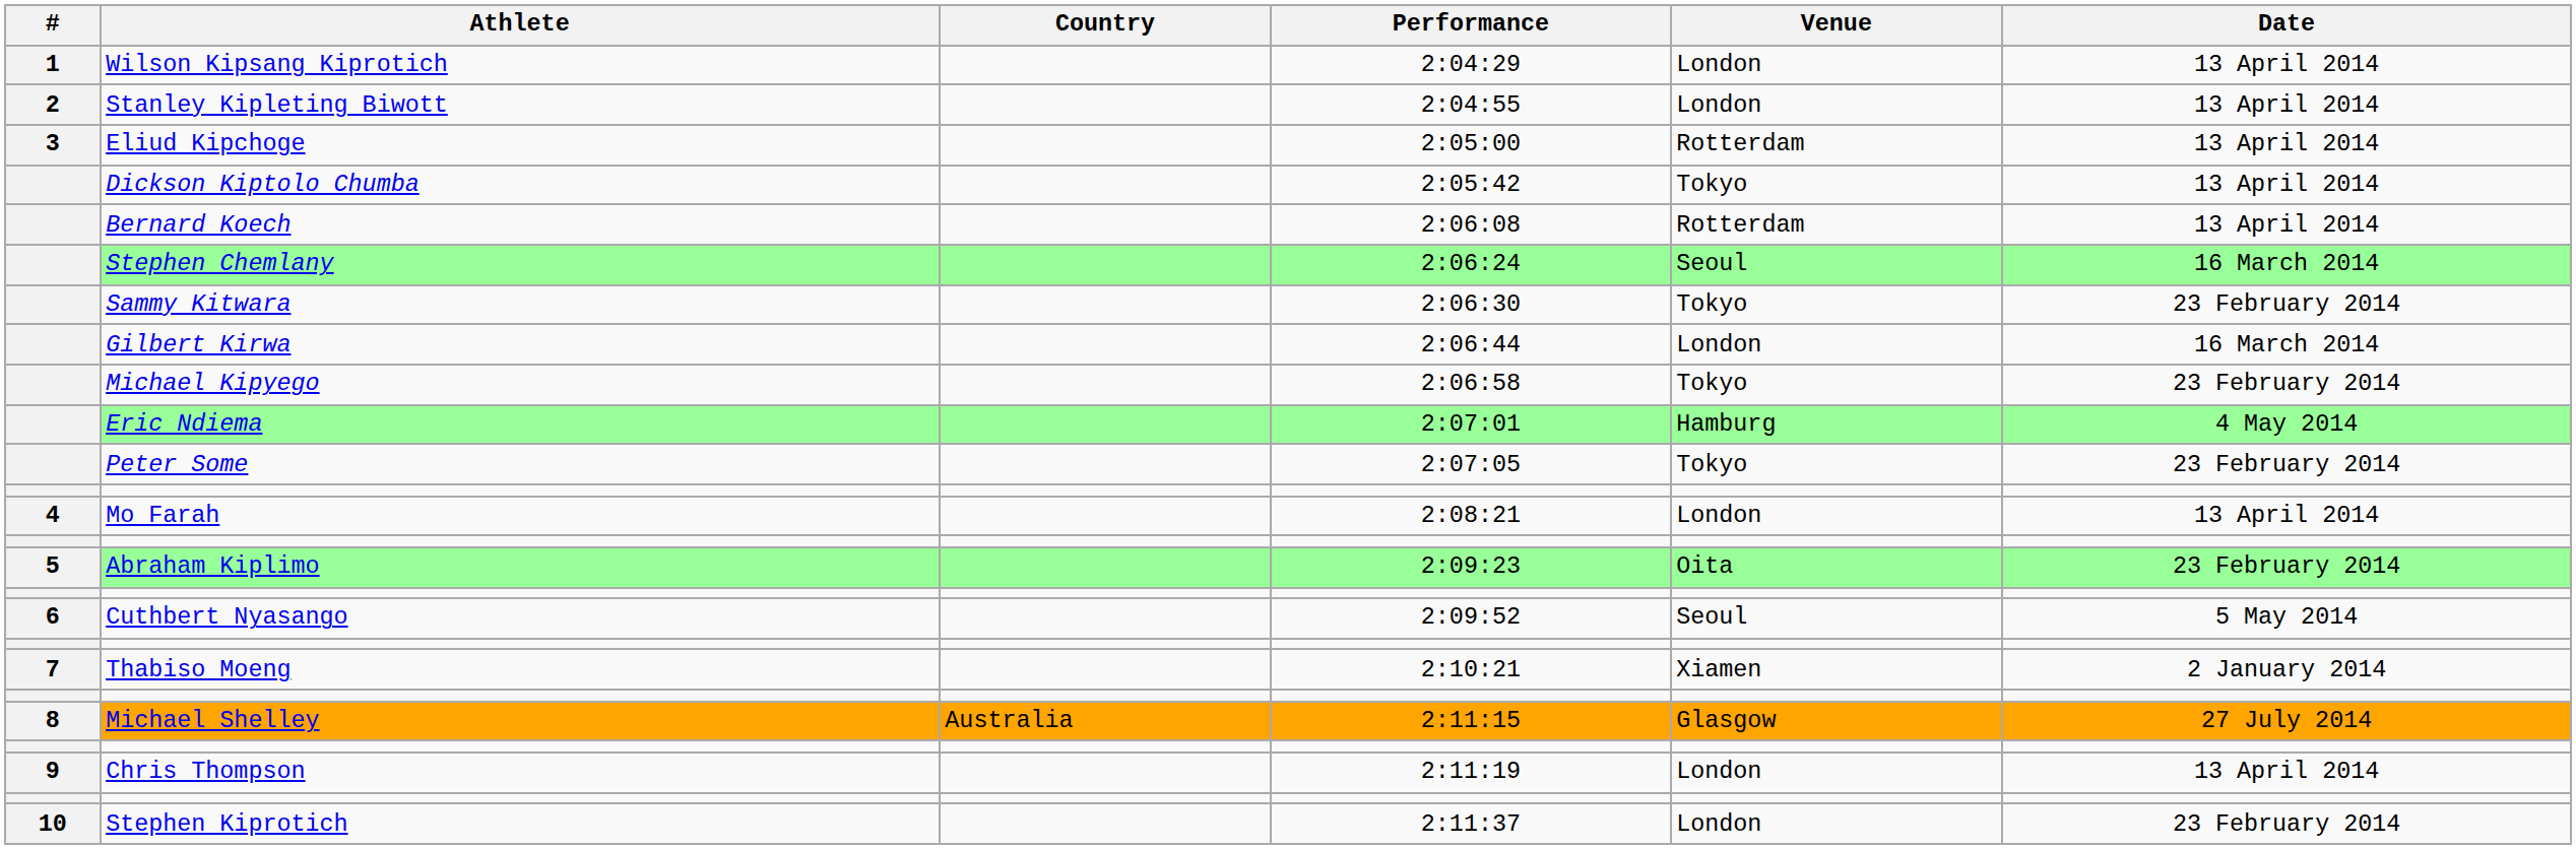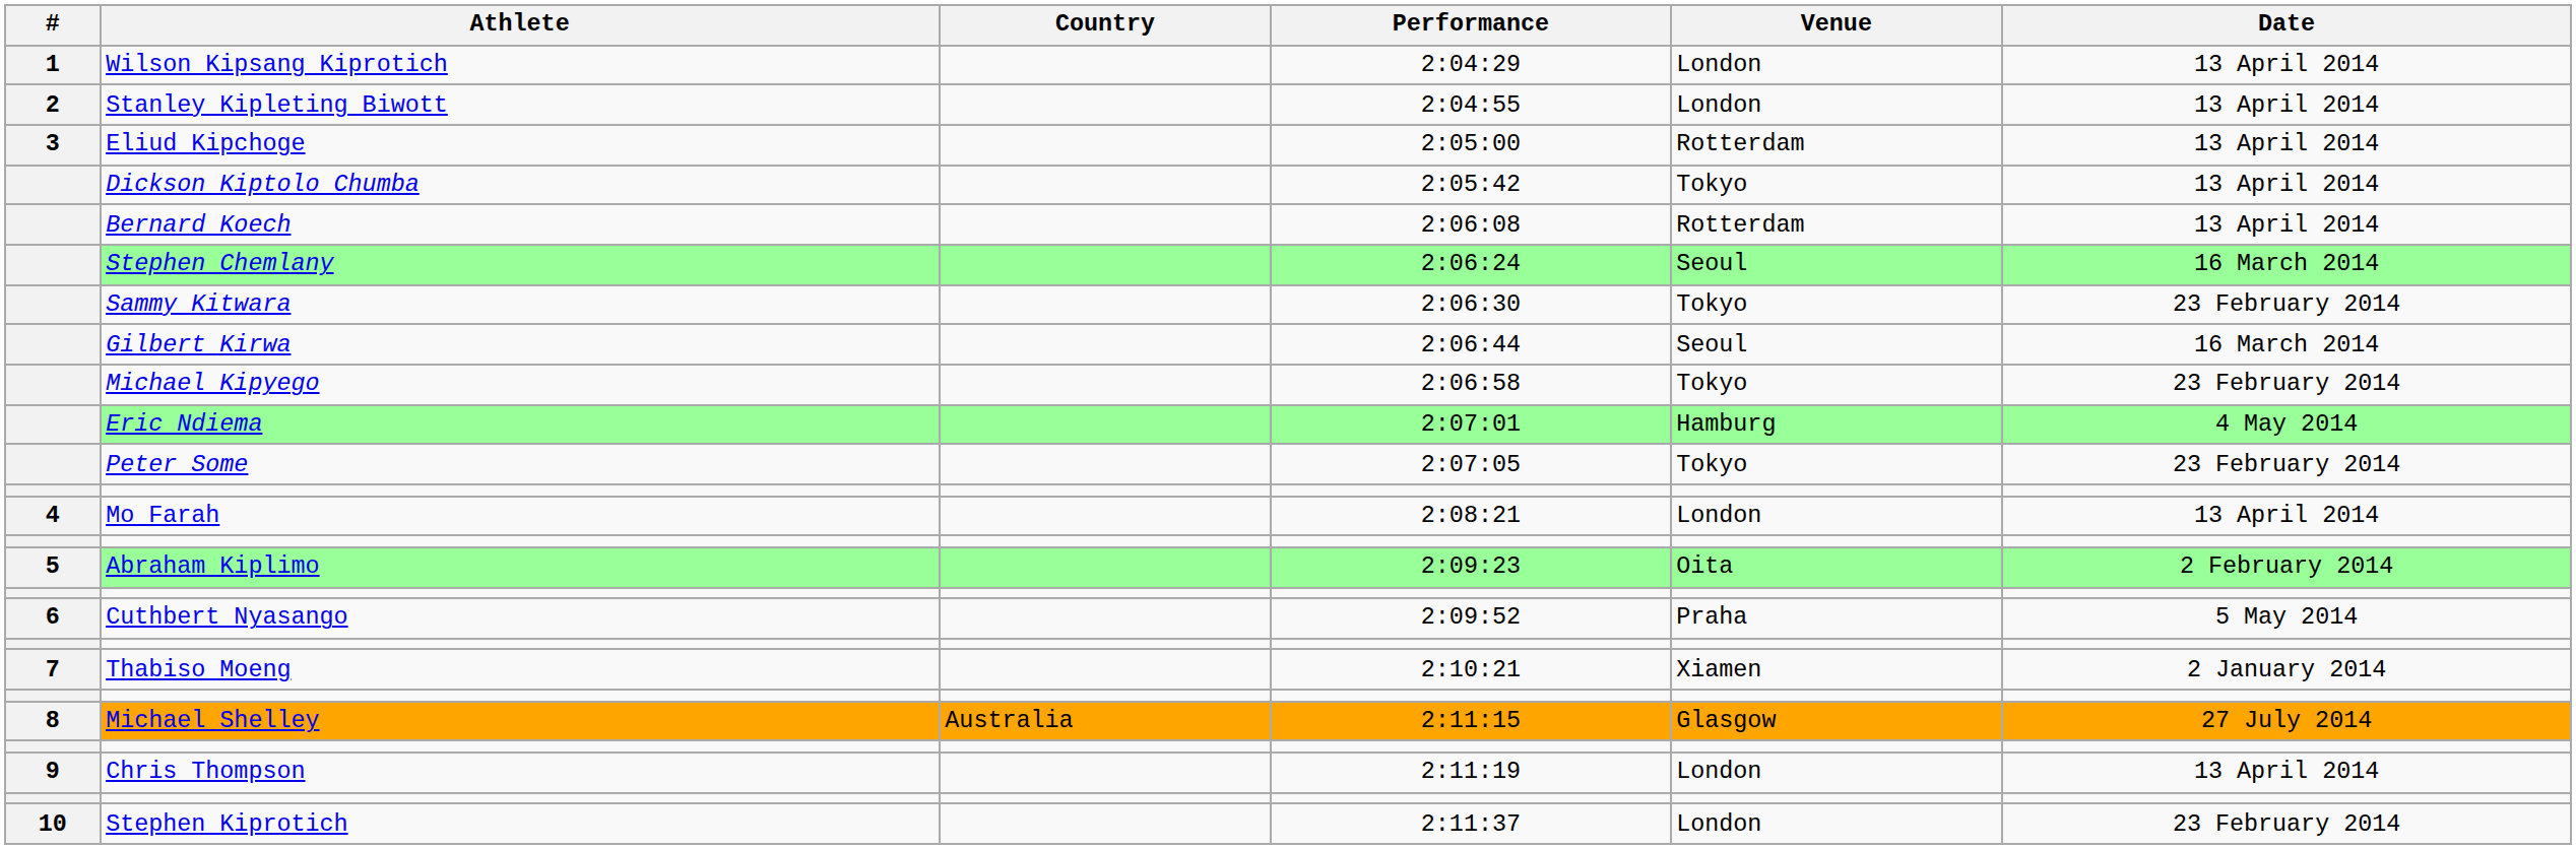Gilbert Kirwa | Venue: London -> Seoul
Abraham Kiplimo | Date: 23 February 2014 -> 2 February 2014
Cuthbert Nyasango | Venue: Seoul -> Praha
